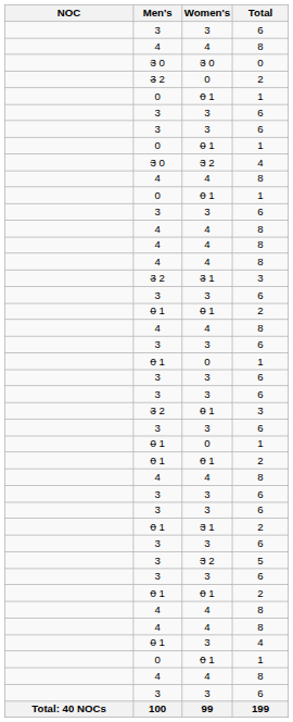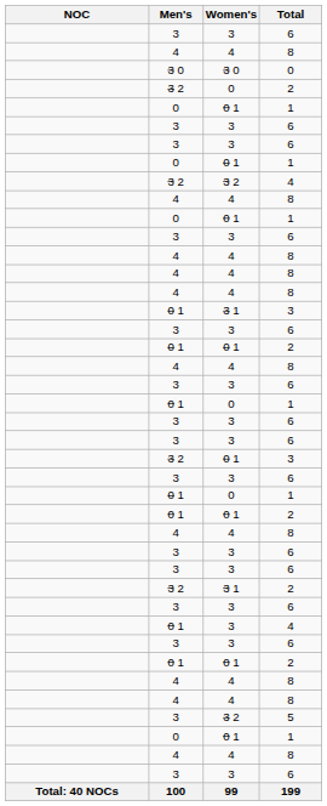3 2 / 4 | Men's: 3 0 -> 3 2
3 1 / 3 | Men's: 3 2 -> 0 1
3 1 / 2 | Men's: 0 1 -> 3 2
rows swapped: 5 <-> 3 / 4
